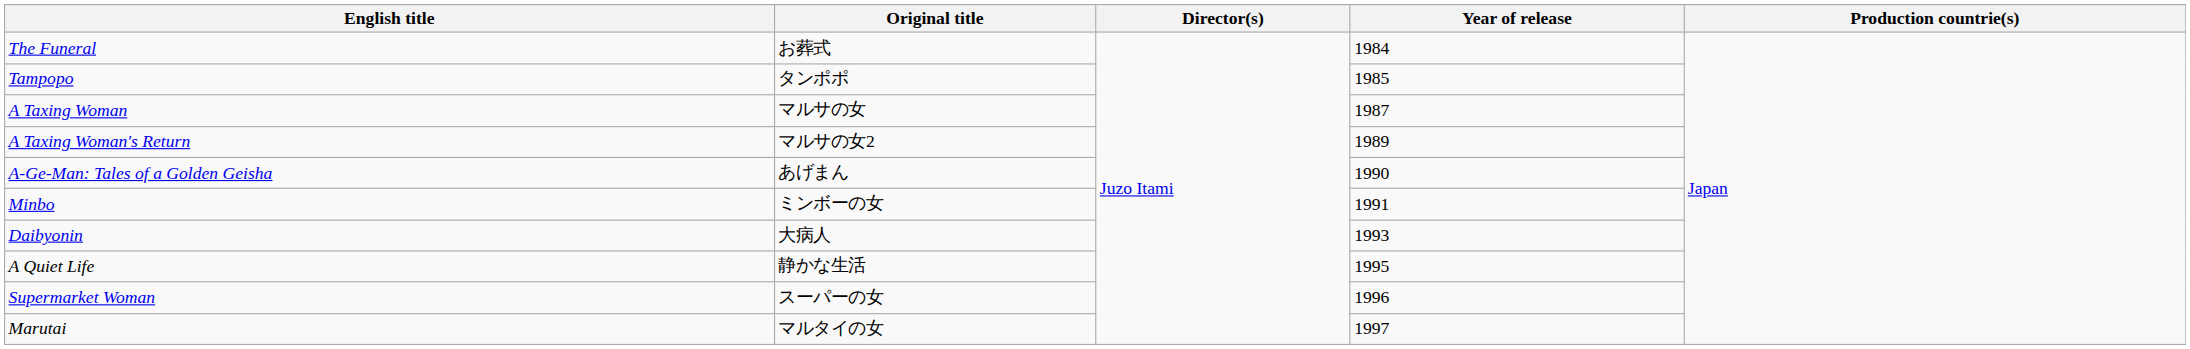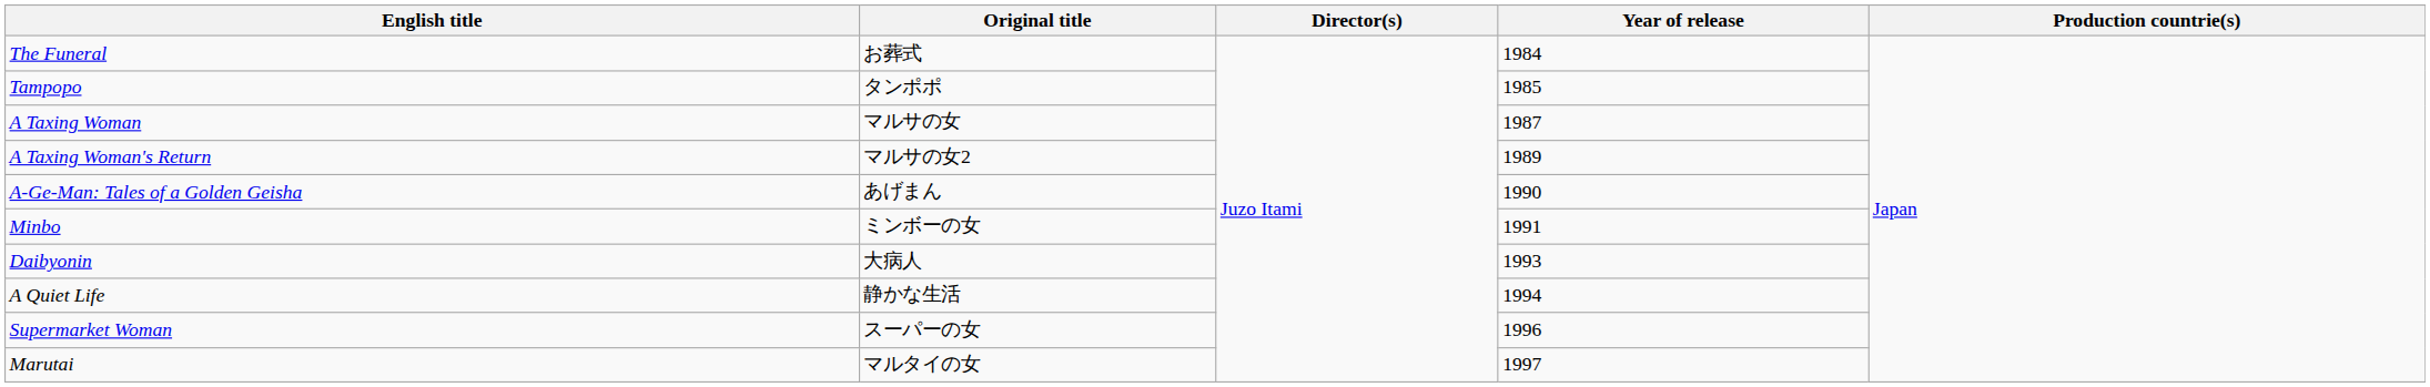A Quiet Life | Year of release: 1995 -> 1994
